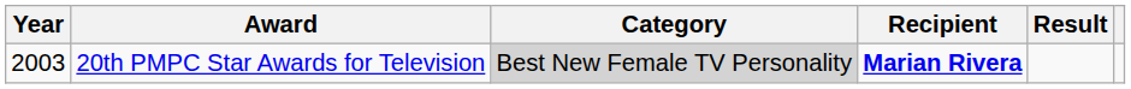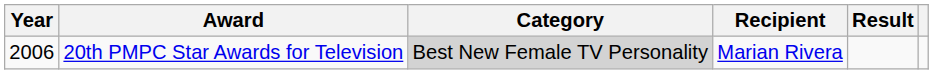20th PMPC Star Awards for Television | Year: 2003 -> 2006
20th PMPC Star Awards for Television | Recipient: bold -> normal
